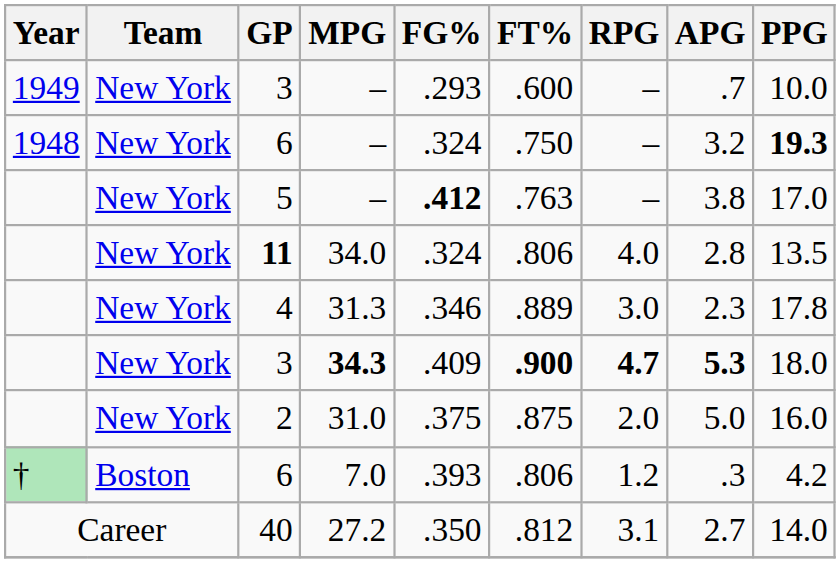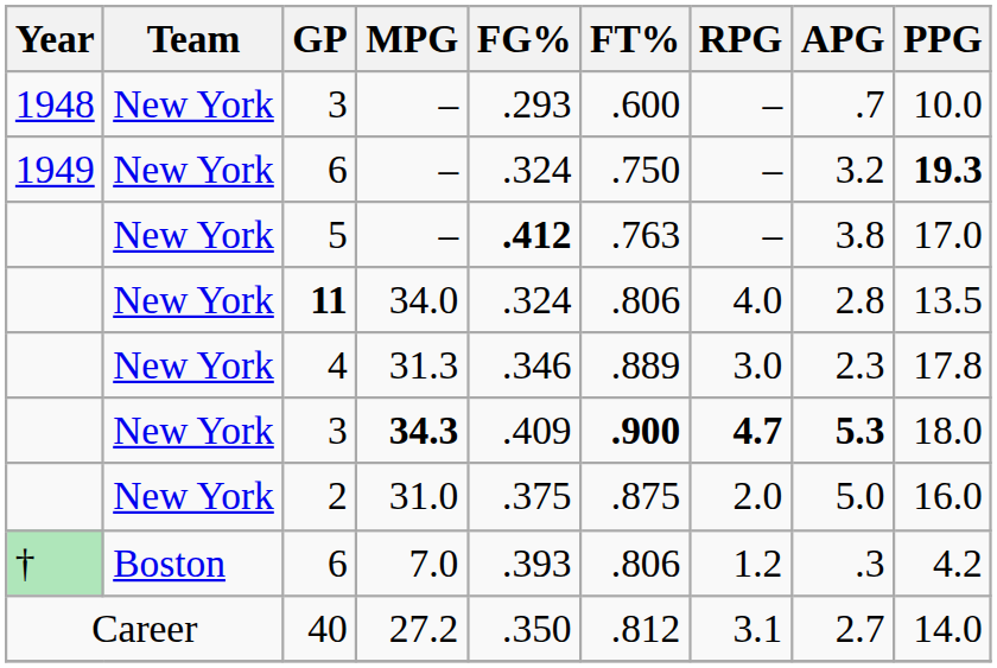3 / – | Year: 1949 -> 1948
6 / – | Year: 1948 -> 1949
